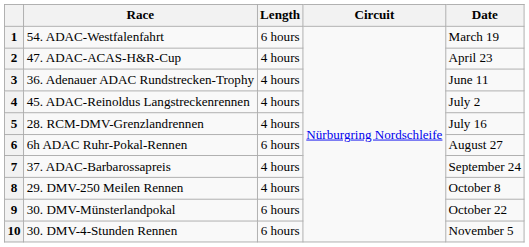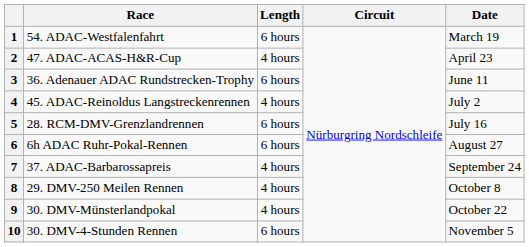3 | Length: 4 hours -> 6 hours
5 | Length: 4 hours -> 6 hours
9 | Length: 6 hours -> 4 hours
